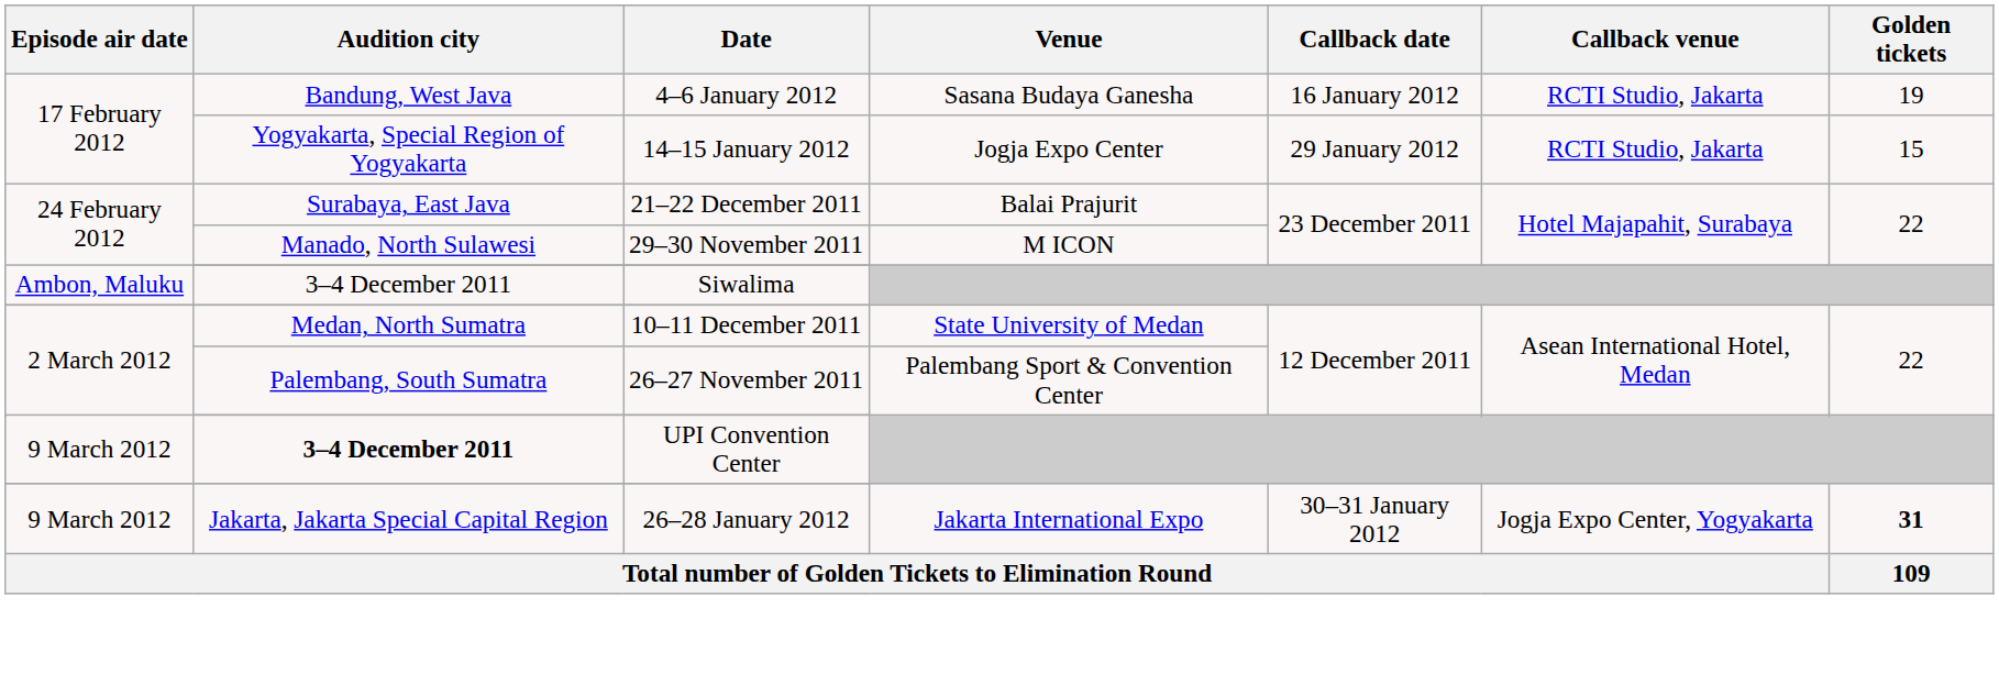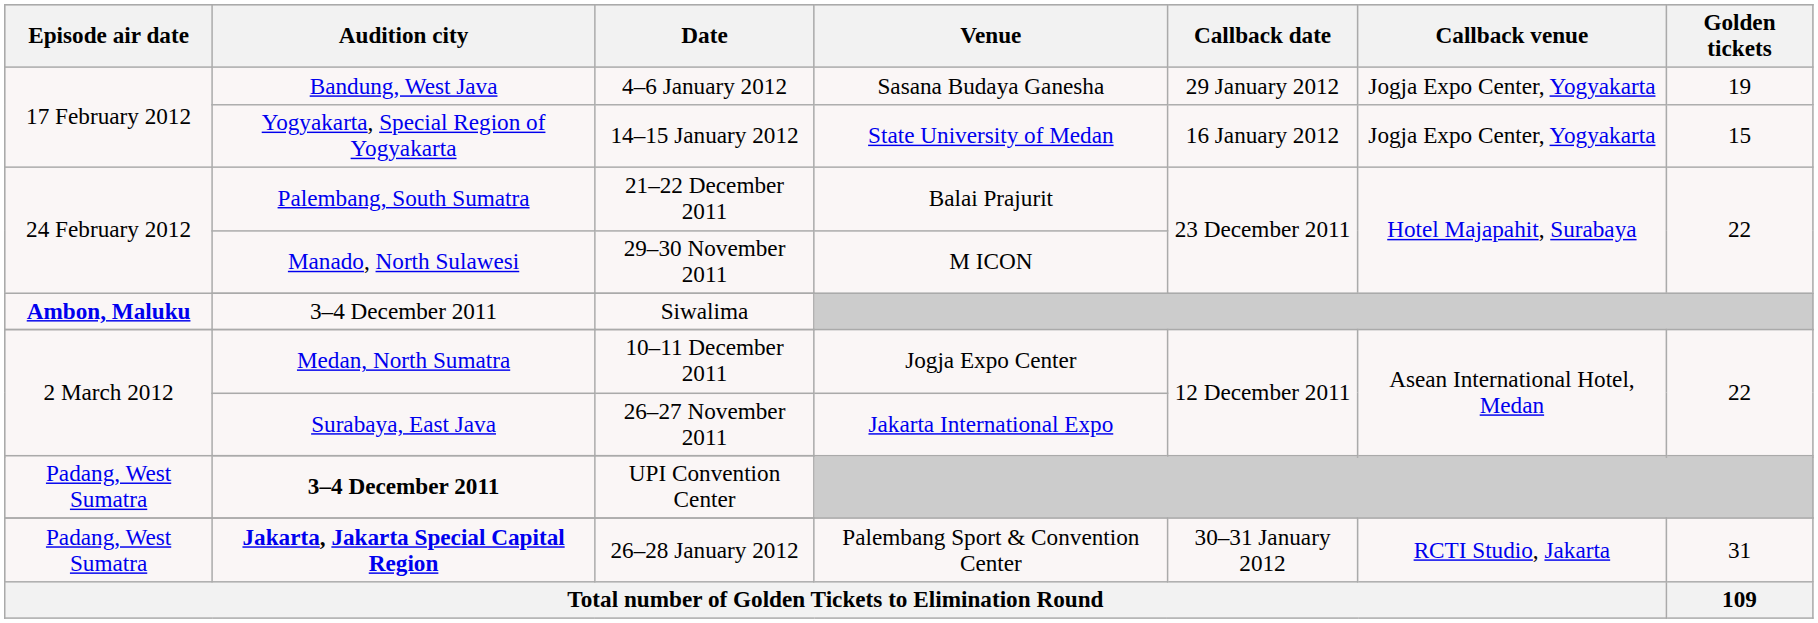4–6 January 2012 | Callback date: 16 January 2012 -> 29 January 2012
4–6 January 2012 | Callback venue: RCTI Studio, Jakarta -> Jogja Expo Center, Yogyakarta
14–15 January 2012 | Venue: Jogja Expo Center -> State University of Medan
14–15 January 2012 | Callback date: 29 January 2012 -> 16 January 2012
14–15 January 2012 | Callback venue: RCTI Studio, Jakarta -> Jogja Expo Center, Yogyakarta
21–22 December 2011 | Audition city: Surabaya, East Java -> Palembang, South Sumatra
Siwalima | Episode air date: normal -> bold
10–11 December 2011 | Venue: State University of Medan -> Jogja Expo Center
26–27 November 2011 | Audition city: Palembang, South Sumatra -> Surabaya, East Java
26–27 November 2011 | Venue: Palembang Sport & Convention Center -> Jakarta International Expo
UPI Convention Center | Episode air date: 9 March 2012 -> Padang, West Sumatra
26–28 January 2012 | Episode air date: 9 March 2012 -> Padang, West Sumatra
26–28 January 2012 | Audition city: normal -> bold
26–28 January 2012 | Venue: Jakarta International Expo -> Palembang Sport & Convention Center
26–28 January 2012 | Callback venue: Jogja Expo Center, Yogyakarta -> RCTI Studio, Jakarta
26–28 January 2012 | Golden tickets: bold -> normal
